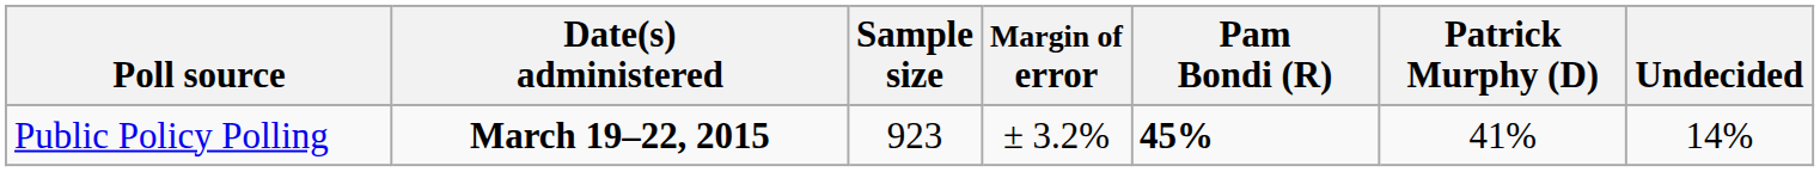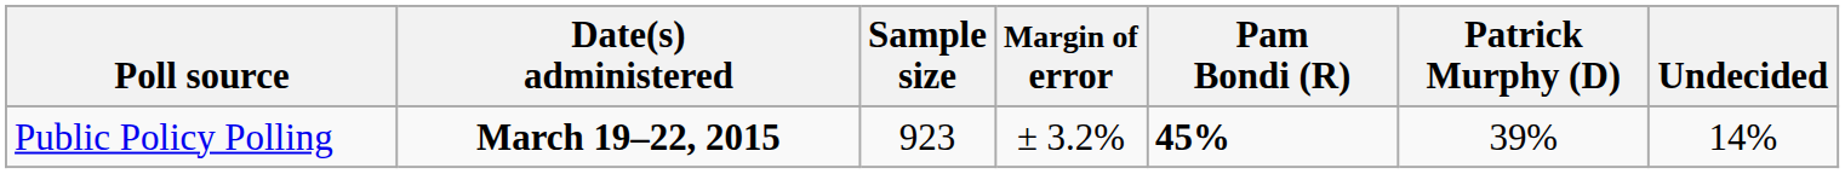Public Policy Polling | Patrick Murphy (D): 41% -> 39%
